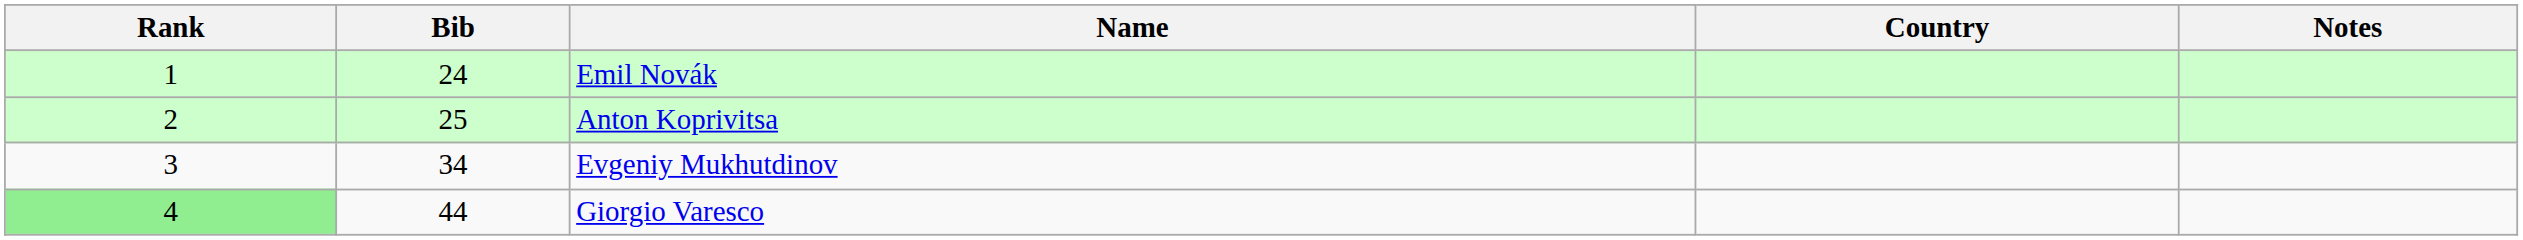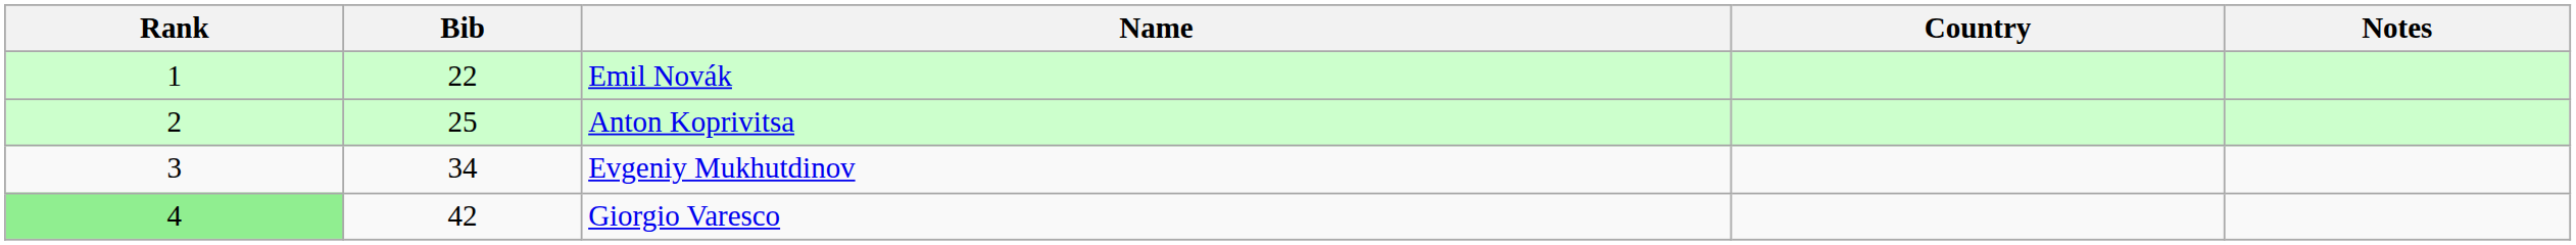Emil Novák | Bib: 24 -> 22
Giorgio Varesco | Bib: 44 -> 42
